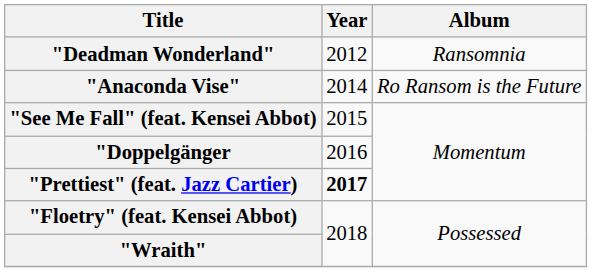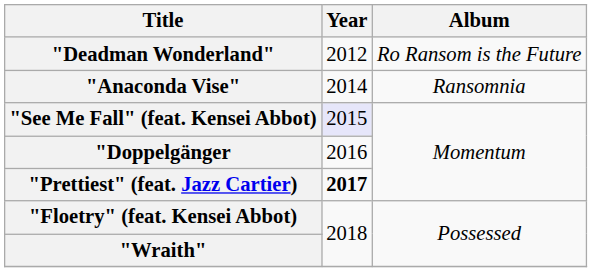"Deadman Wonderland" | Album: Ransomnia -> Ro Ransom is the Future
"Anaconda Vise" | Album: Ro Ransom is the Future -> Ransomnia
"See Me Fall" (feat. Kensei Abbot) | Year: no background -> lavender background
